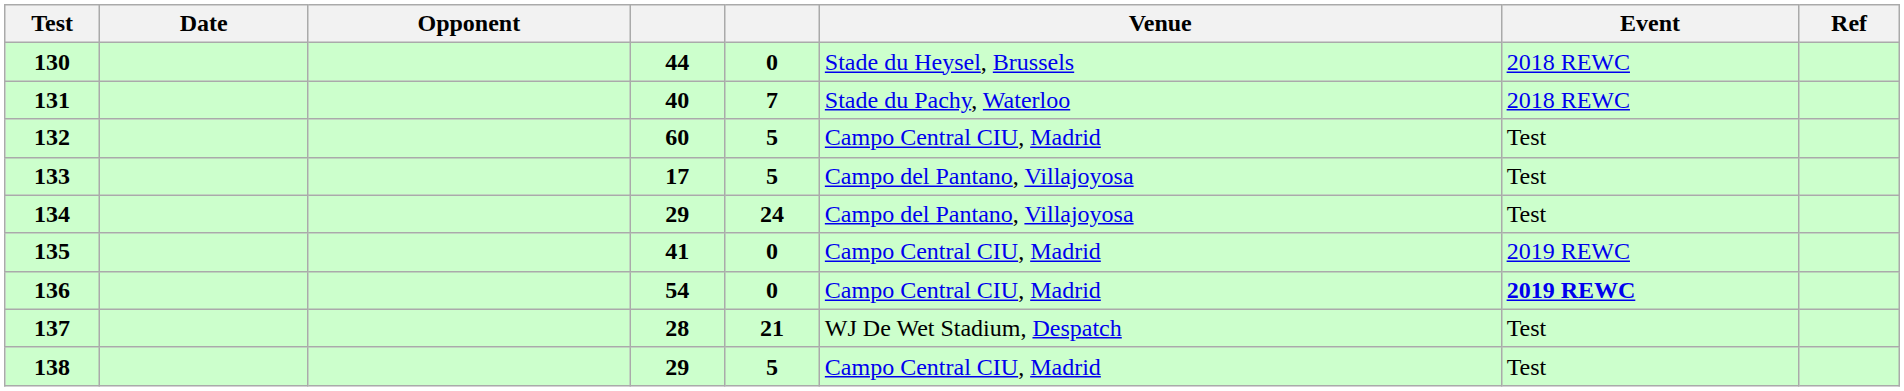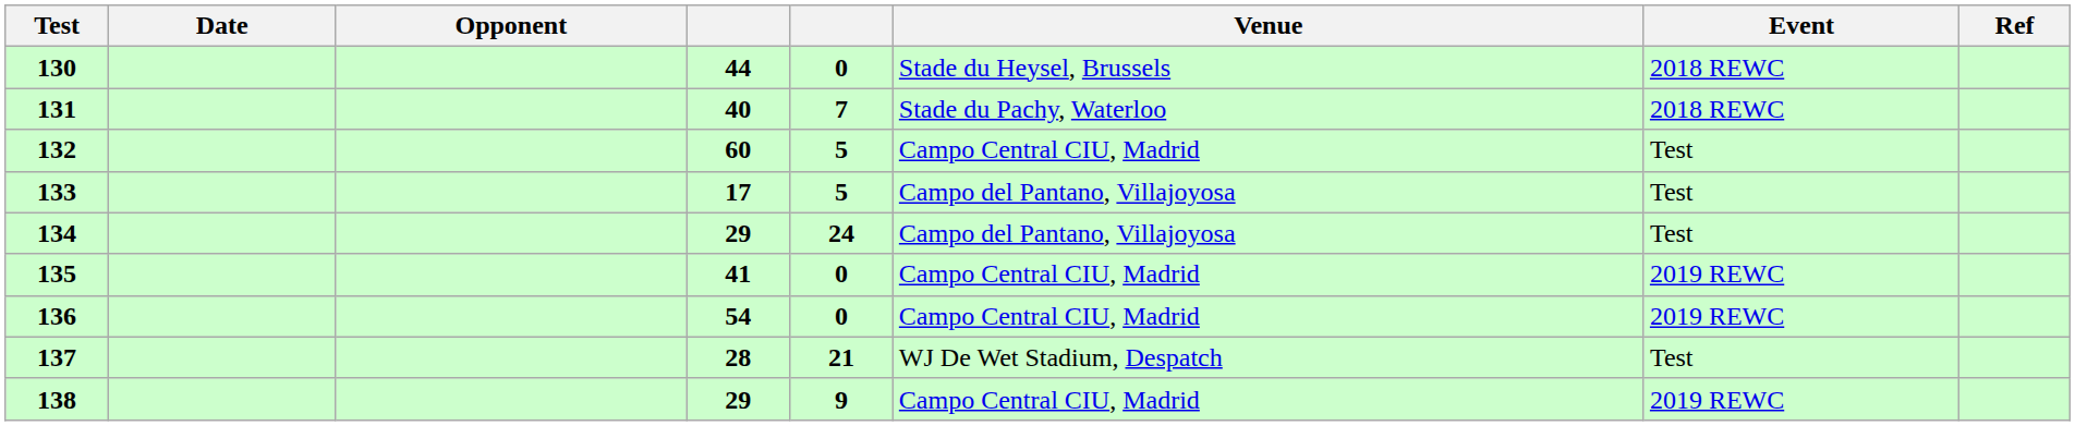136 | Event: bold -> normal
138 | column 5: 5 -> 9
138 | Event: Test -> 2019 REWC
